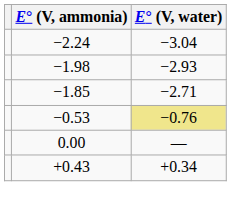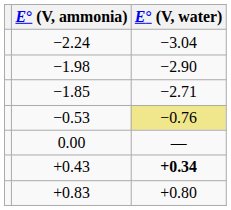−1.98 | E° (V, water): −2.93 -> −2.90
+0.43 | E° (V, water): normal -> bold
+ row: +0.83 | +0.80
